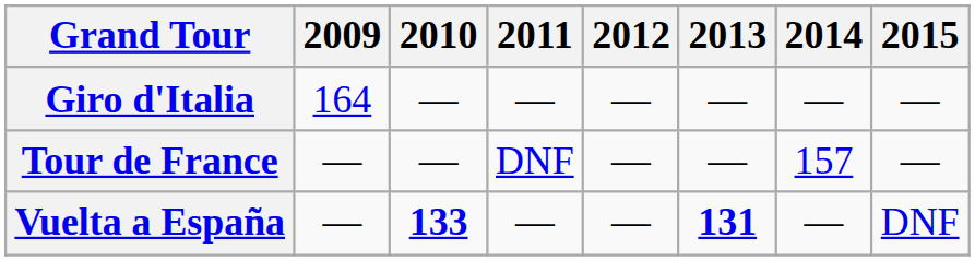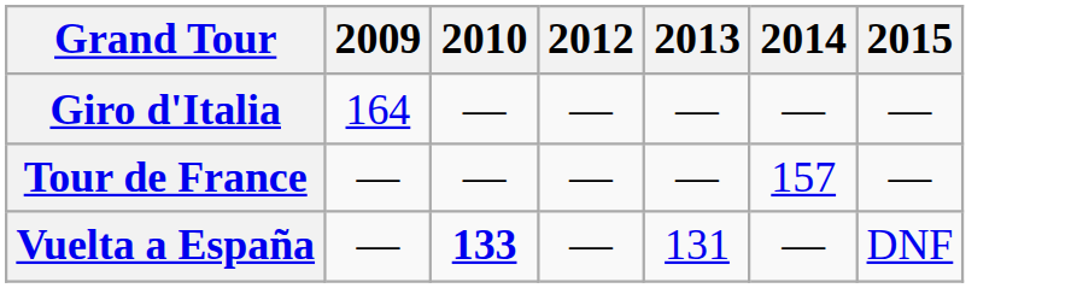- column: 2011 | — | DNF | —
Vuelta a España | 2013: bold -> normal
